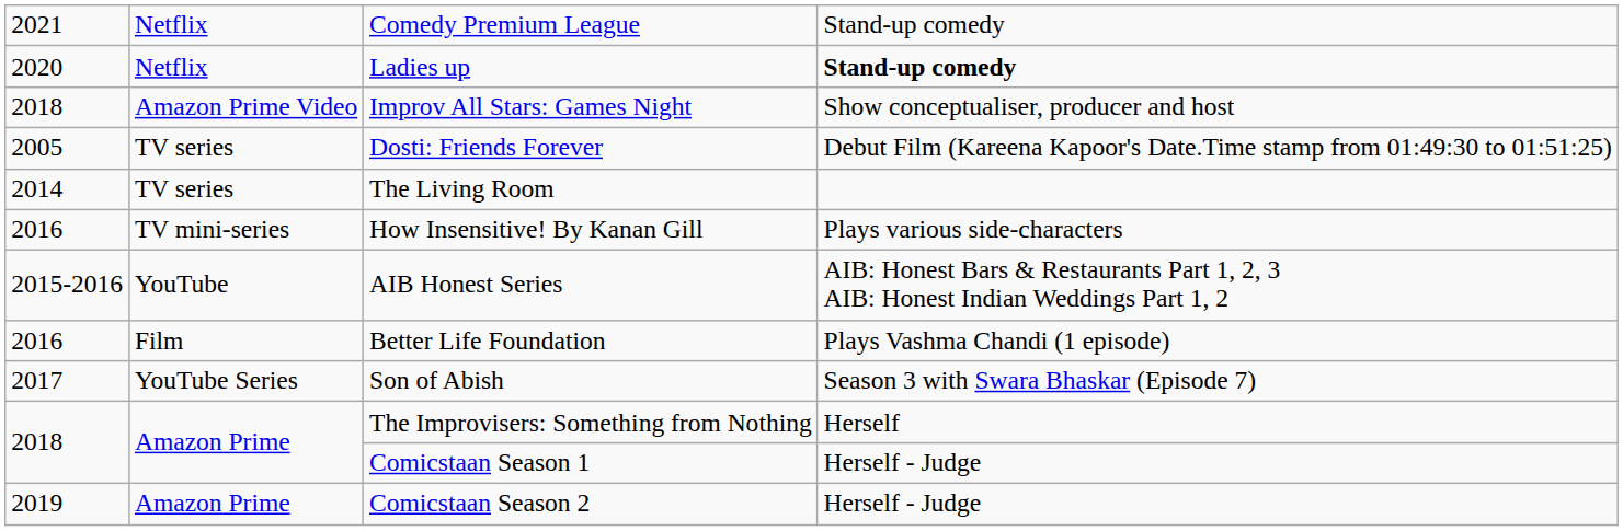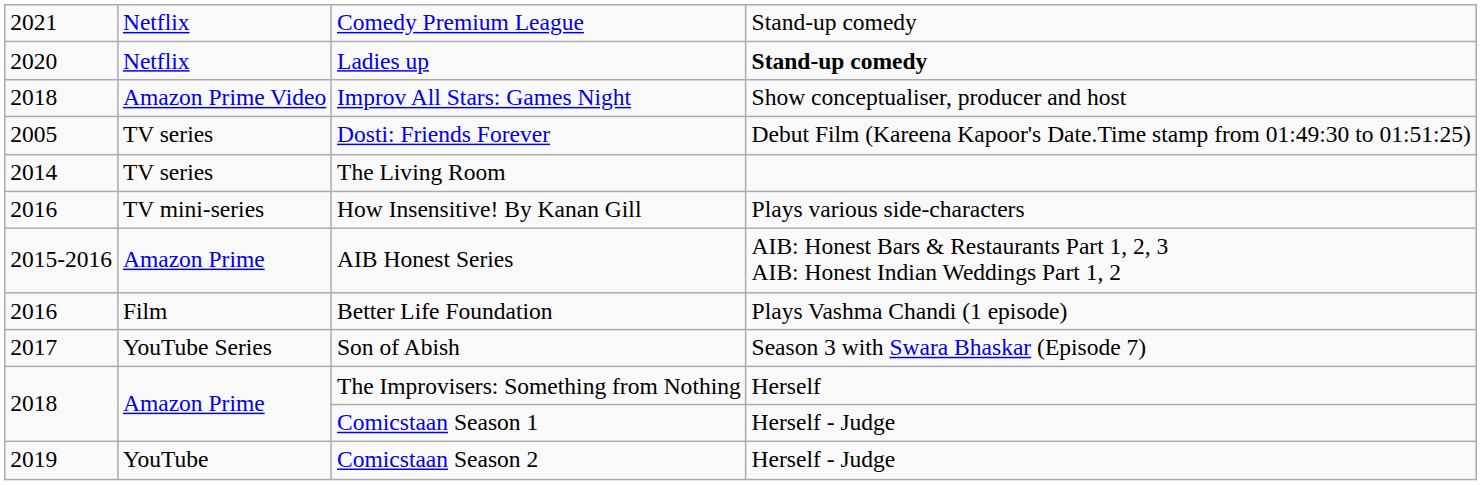AIB Honest Series | column 2: YouTube -> Amazon Prime
Comicstaan Season 2 | column 2: Amazon Prime -> YouTube
